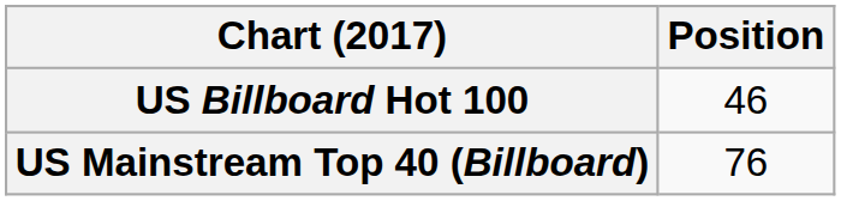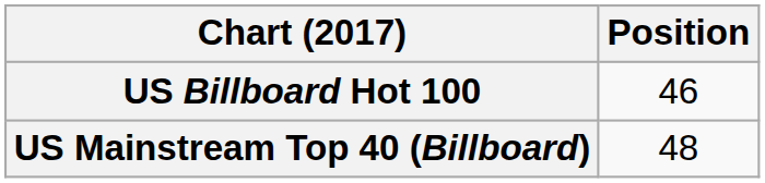US Mainstream Top 40 (Billboard) | Position: 76 -> 48
